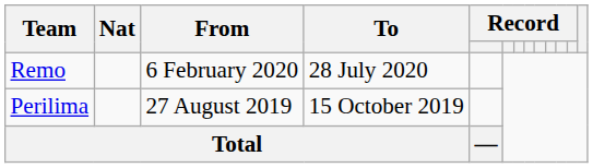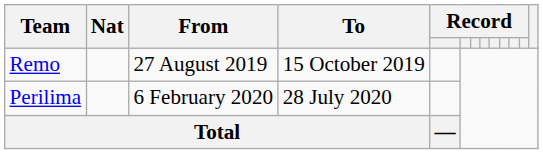Remo | From: 6 February 2020 -> 27 August 2019
Remo | To: 28 July 2020 -> 15 October 2019
Perilima | From: 27 August 2019 -> 6 February 2020
Perilima | To: 15 October 2019 -> 28 July 2020
